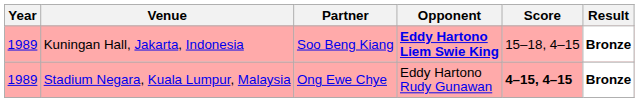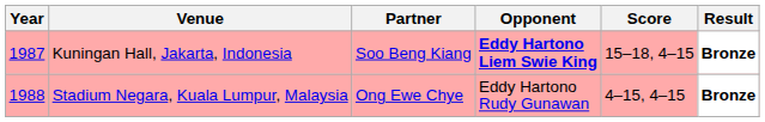Kuningan Hall, Jakarta, Indonesia | Year: 1989 -> 1987
Stadium Negara, Kuala Lumpur, Malaysia | Year: 1989 -> 1988
Stadium Negara, Kuala Lumpur, Malaysia | Score: bold -> normal
